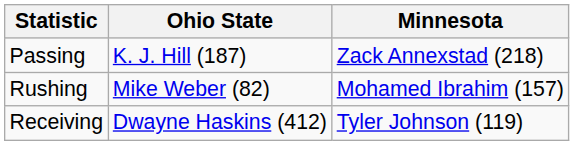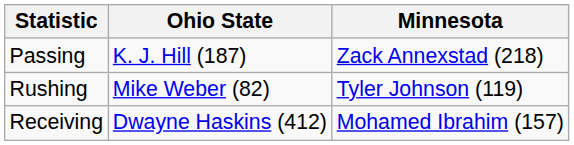Rushing | Minnesota: Mohamed Ibrahim (157) -> Tyler Johnson (119)
Receiving | Minnesota: Tyler Johnson (119) -> Mohamed Ibrahim (157)
